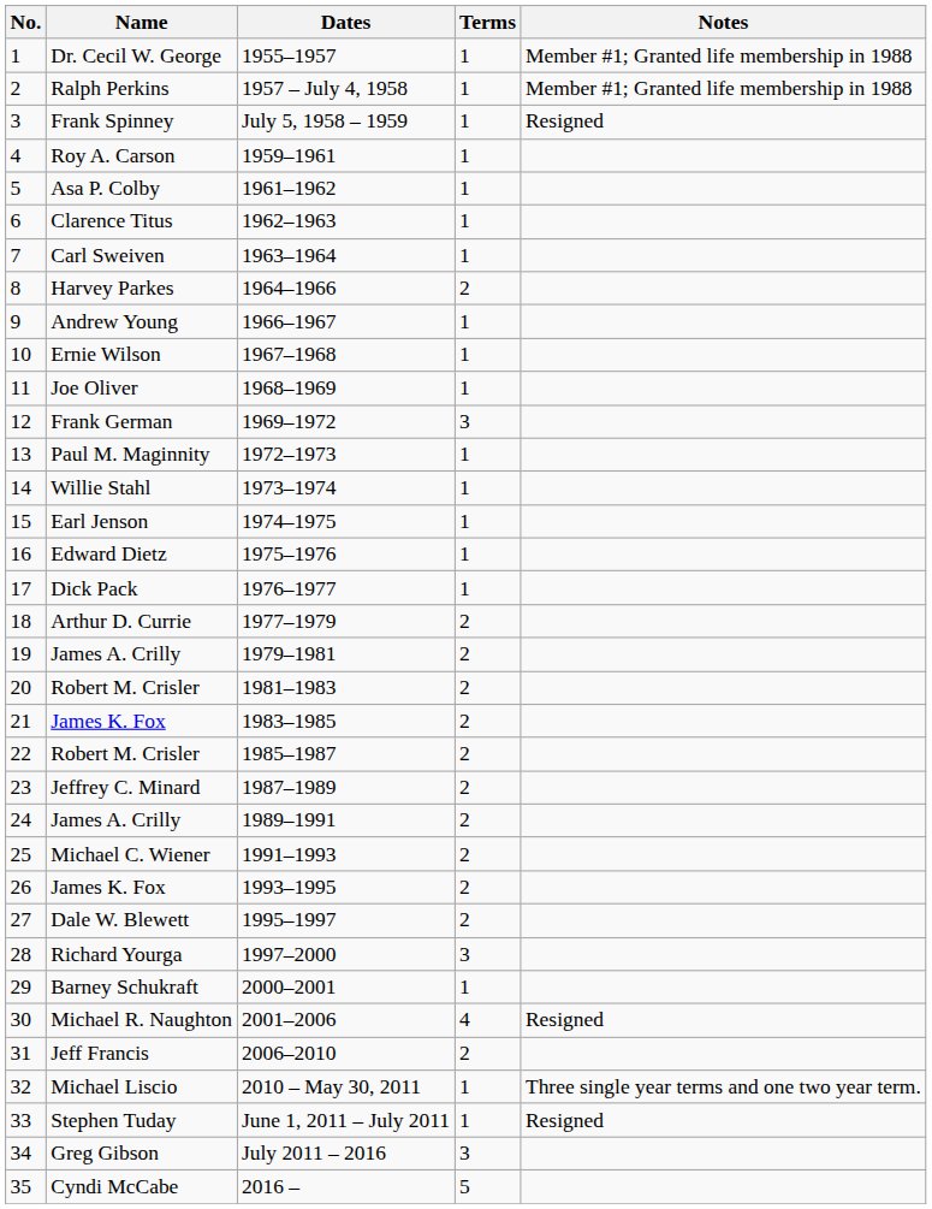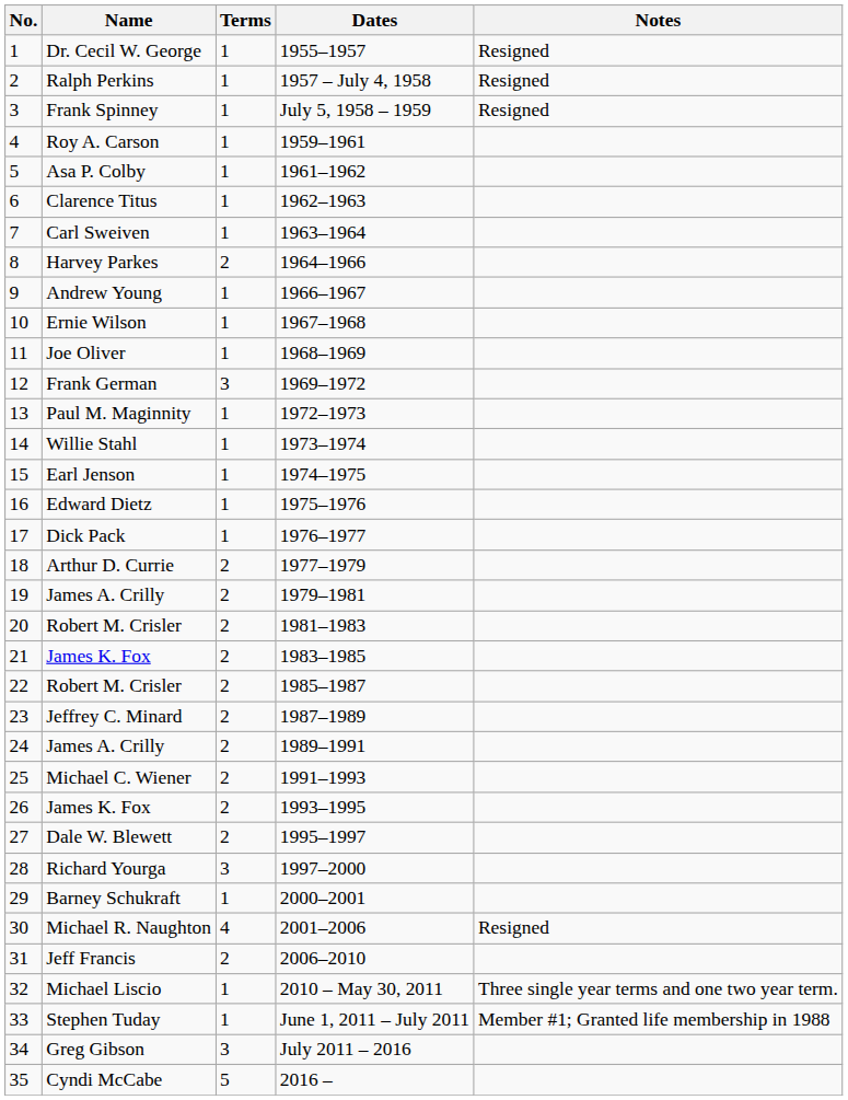columns swapped: Dates <-> Terms
Dr. Cecil W. George | Notes: Member #1; Granted life membership in 1988 -> Resigned
Ralph Perkins | Notes: Member #1; Granted life membership in 1988 -> Resigned
Stephen Tuday | Notes: Resigned -> Member #1; Granted life membership in 1988
